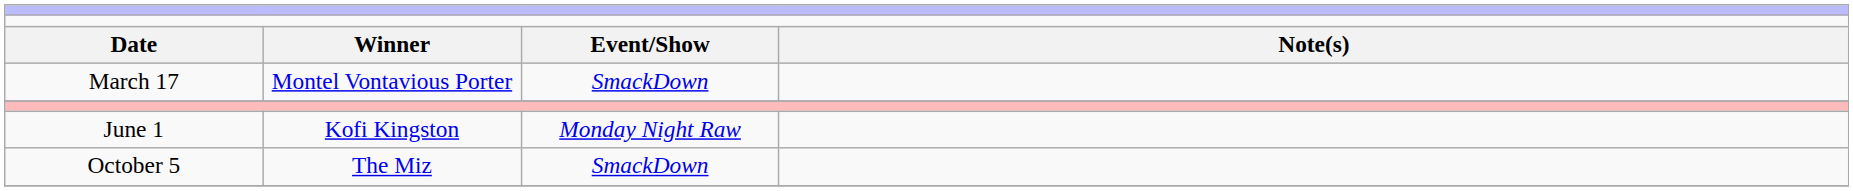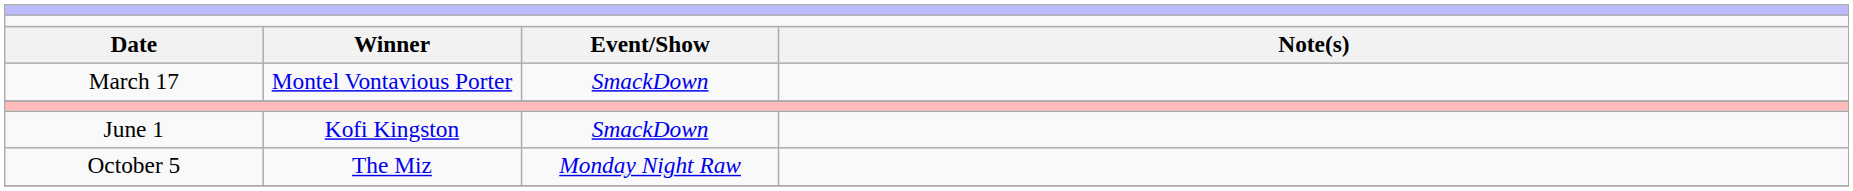June 1 | column 3: Monday Night Raw -> SmackDown
October 5 | column 3: SmackDown -> Monday Night Raw
